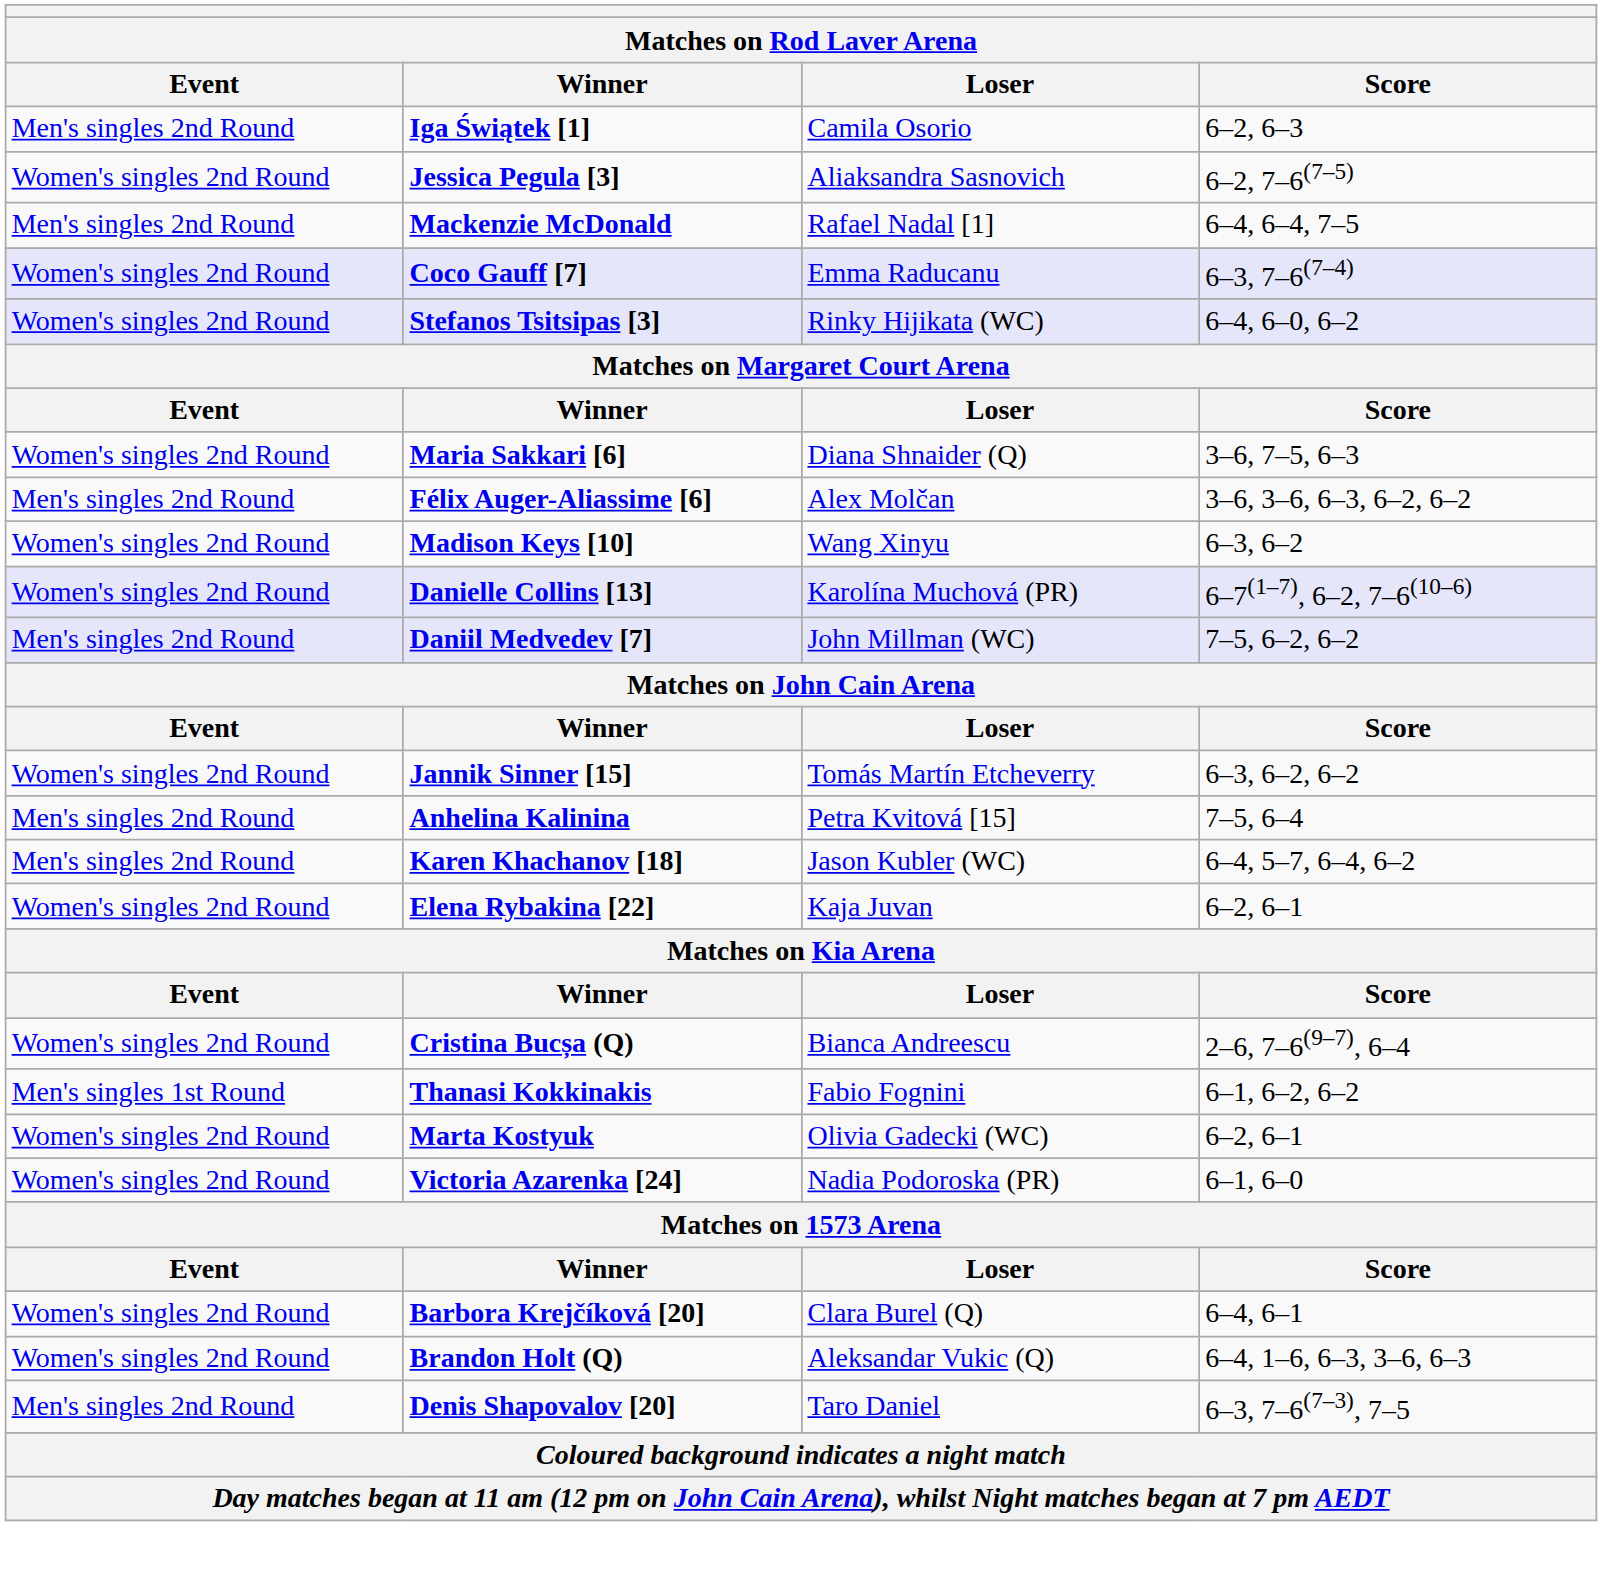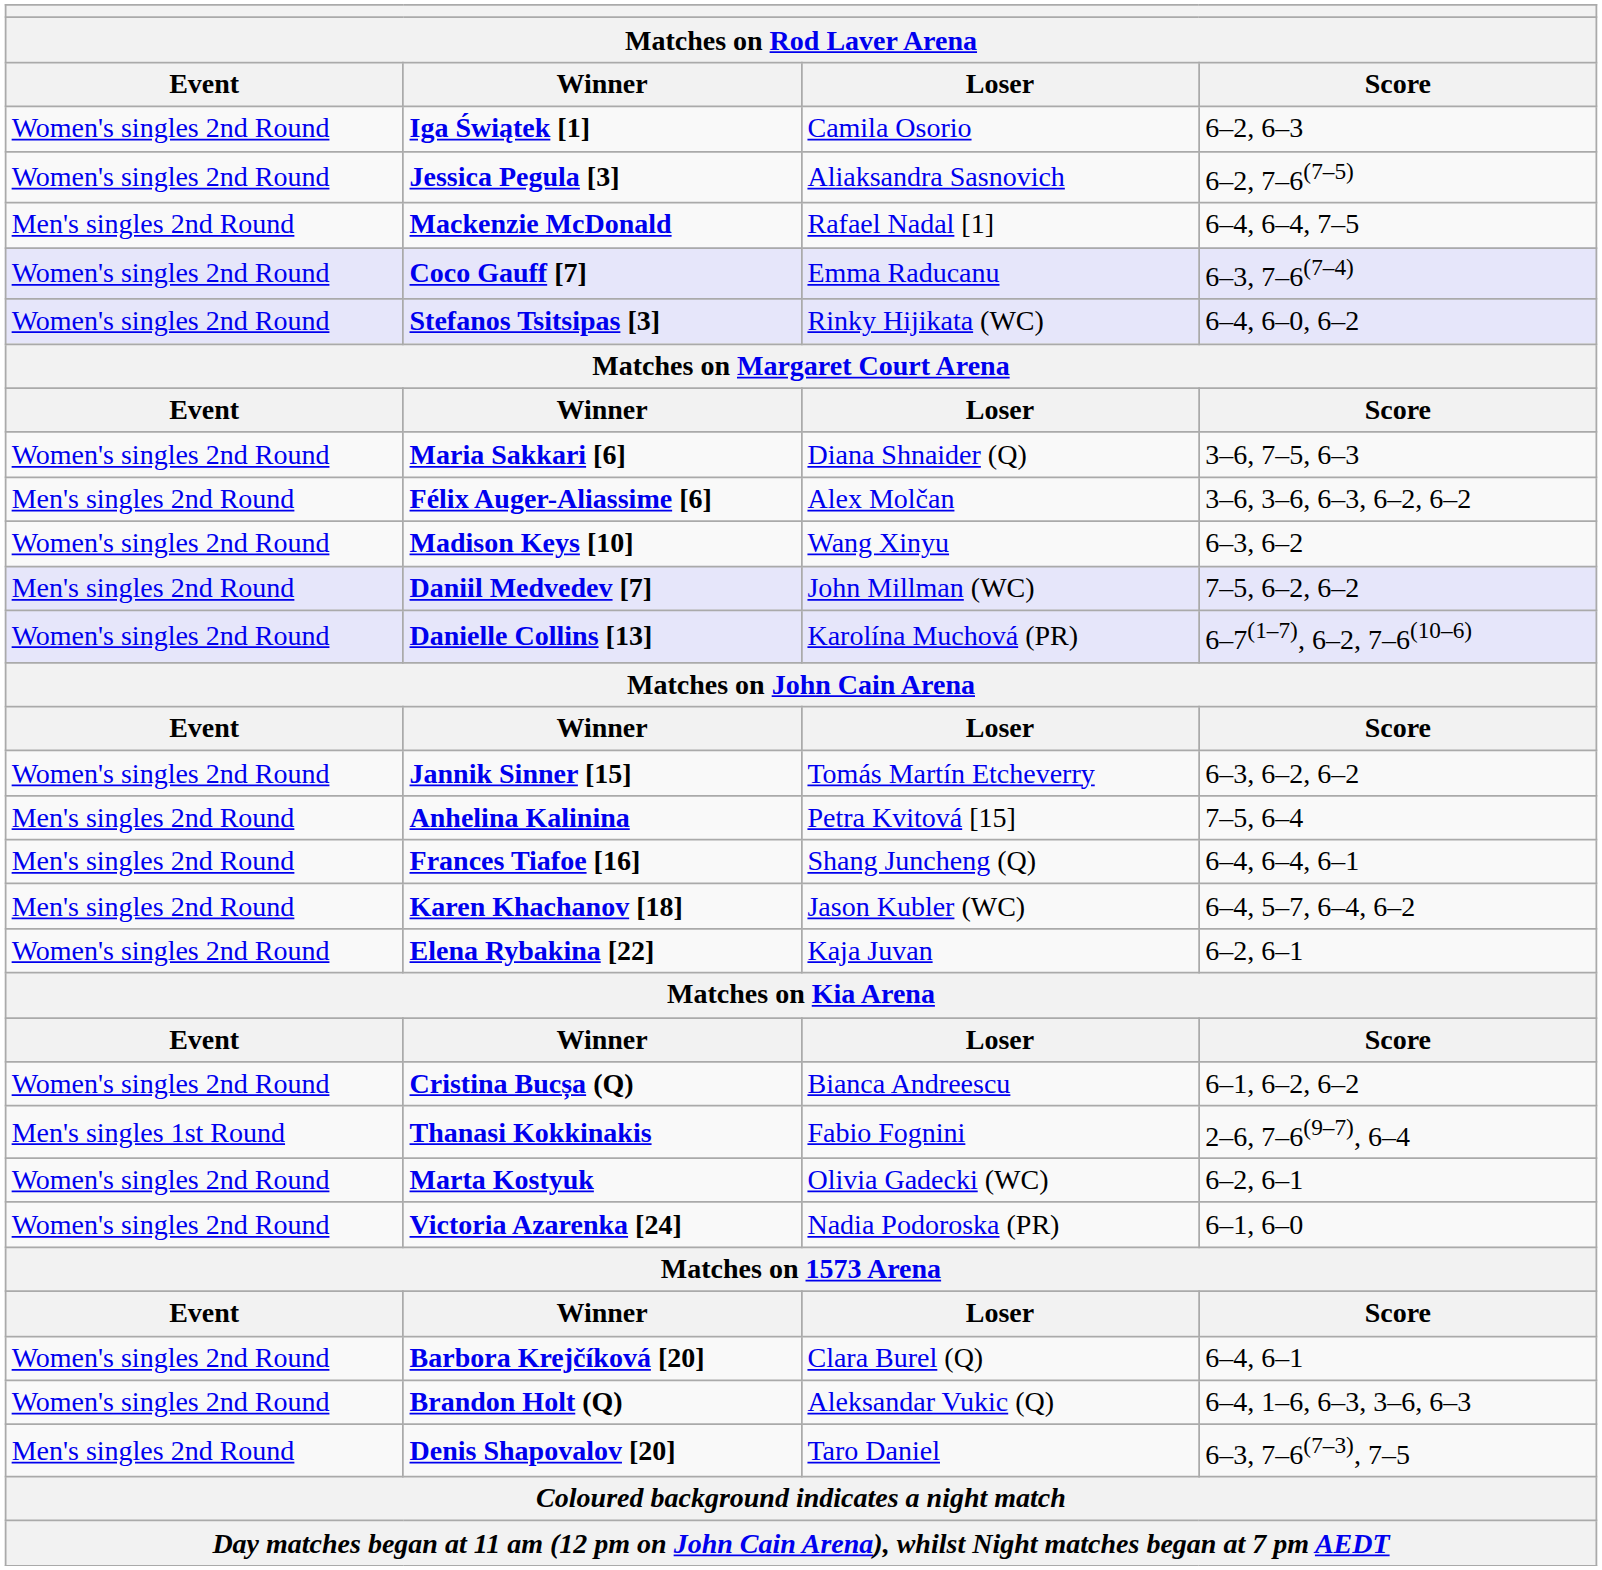Iga Świątek [1] | Event: Men's singles 2nd Round -> Women's singles 2nd Round
rows swapped: Daniil Medvedev [7] <-> Danielle Collins [13]
+ row: Men's singles 2nd Round | Frances Tiafoe [16] | Shang Juncheng (Q) | 6–4, 6–4, 6–1
Cristina Bucșa (Q) | Score: 2–6, 7–6(9–7), 6–4 -> 6–1, 6–2, 6–2
Thanasi Kokkinakis | Score: 6–1, 6–2, 6–2 -> 2–6, 7–6(9–7), 6–4
